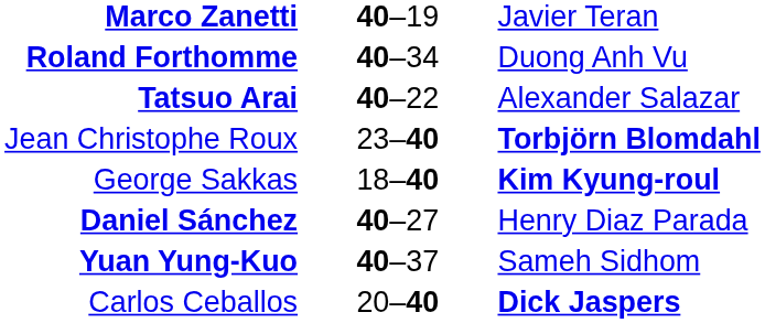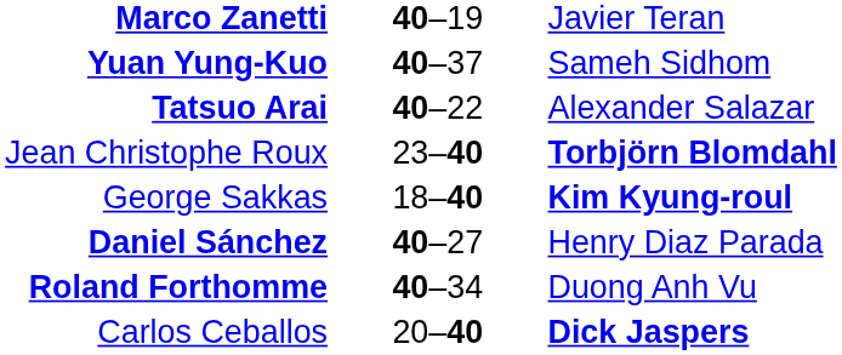rows swapped: Yuan Yung-Kuo <-> Roland Forthomme
